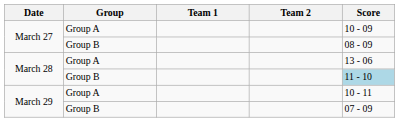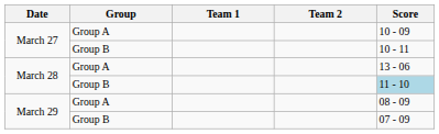March 27 / Group B | Score: 08 - 09 -> 10 - 11
March 29 / Group A | Score: 10 - 11 -> 08 - 09
